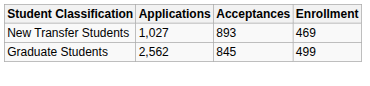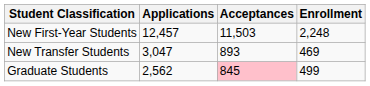+ row: New First-Year Students | 12,457 | 11,503 | 2,248
New Transfer Students | Applications: 1,027 -> 3,047
Graduate Students | Acceptances: no background -> pink background
